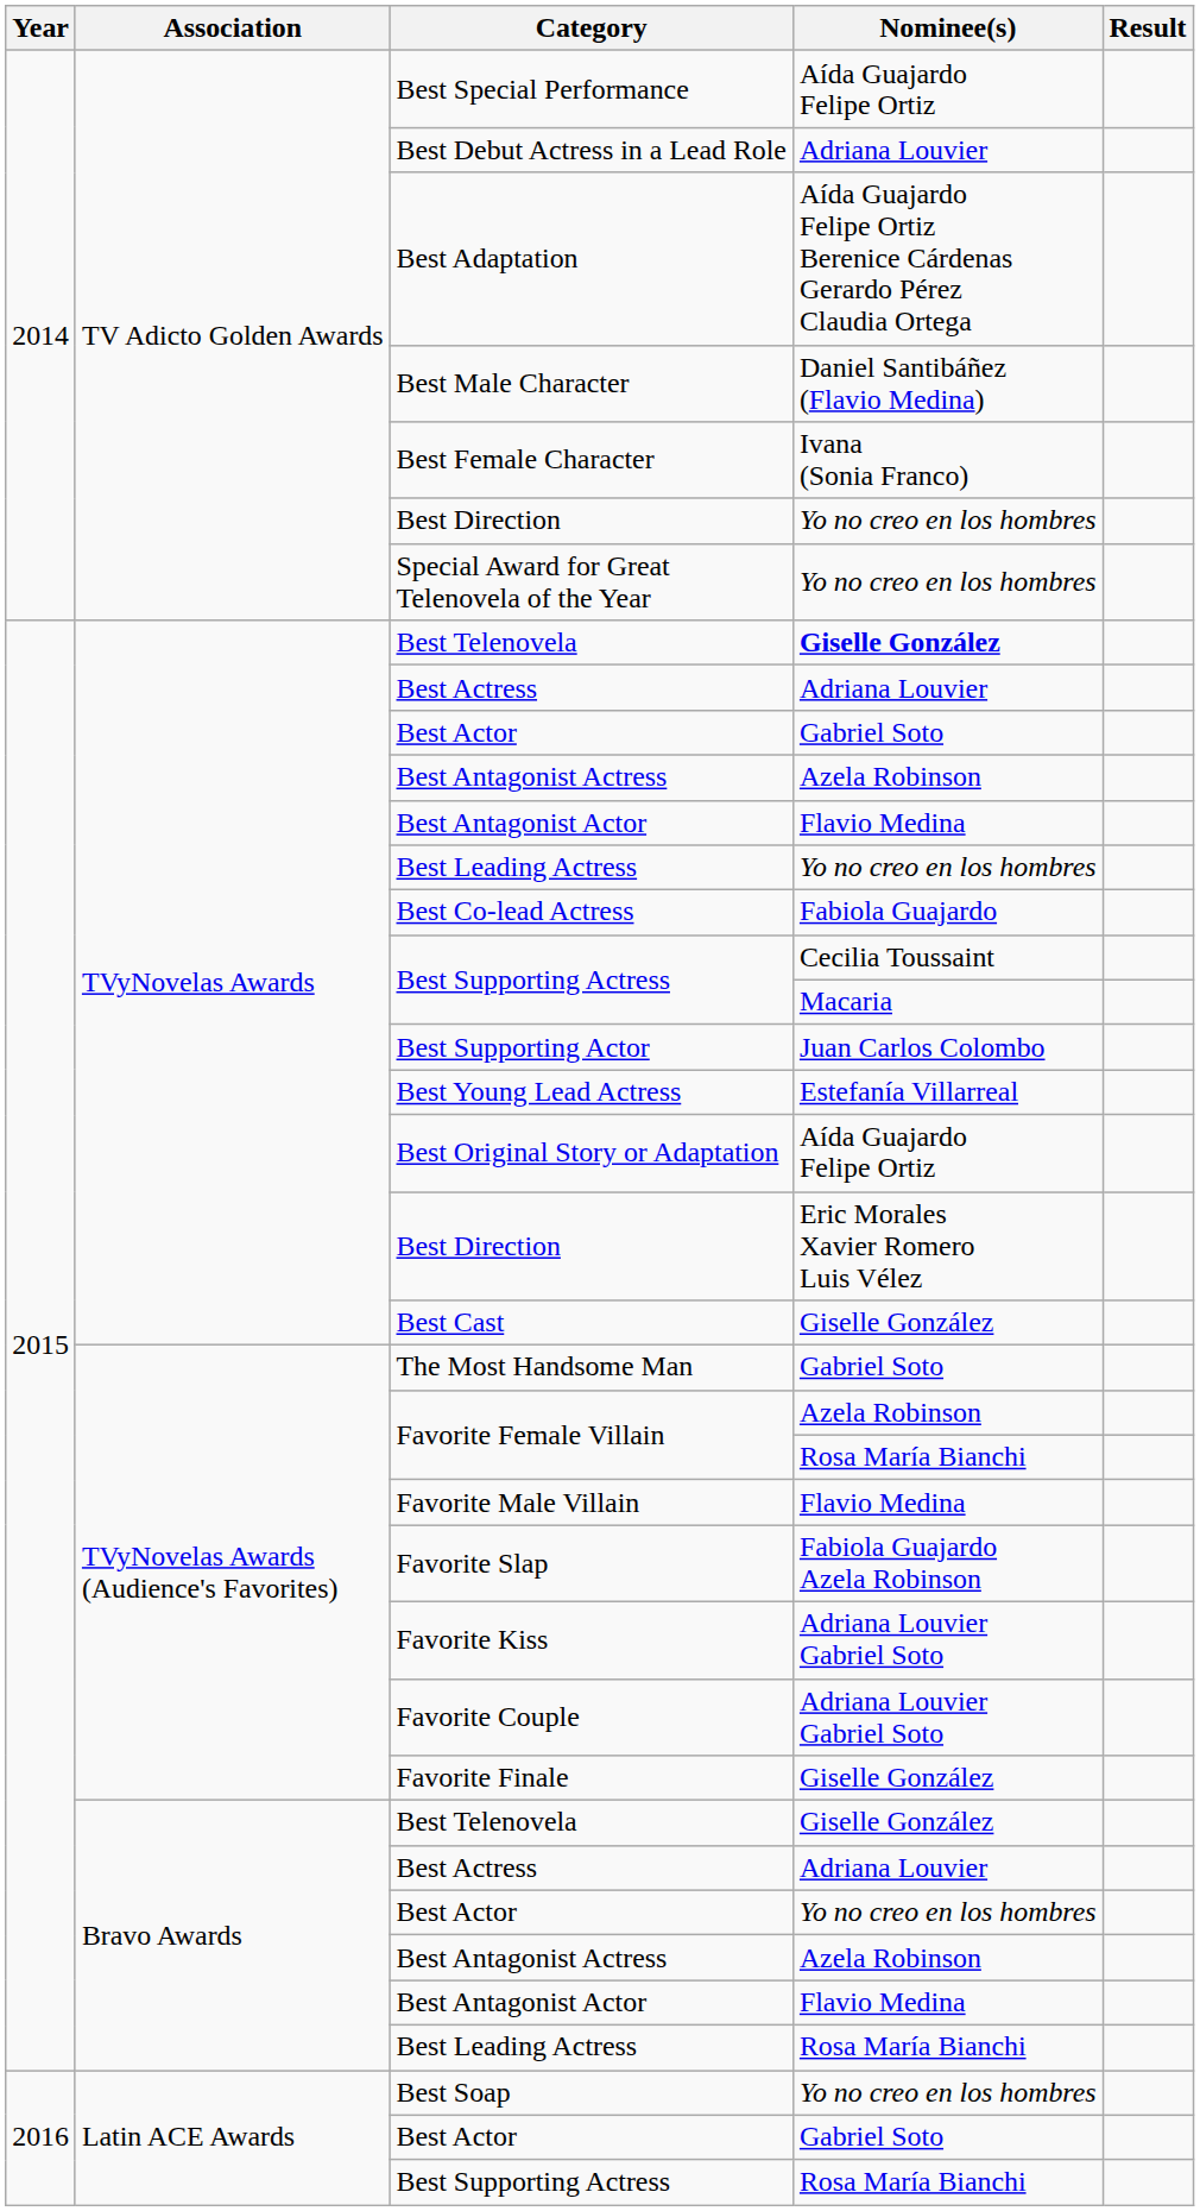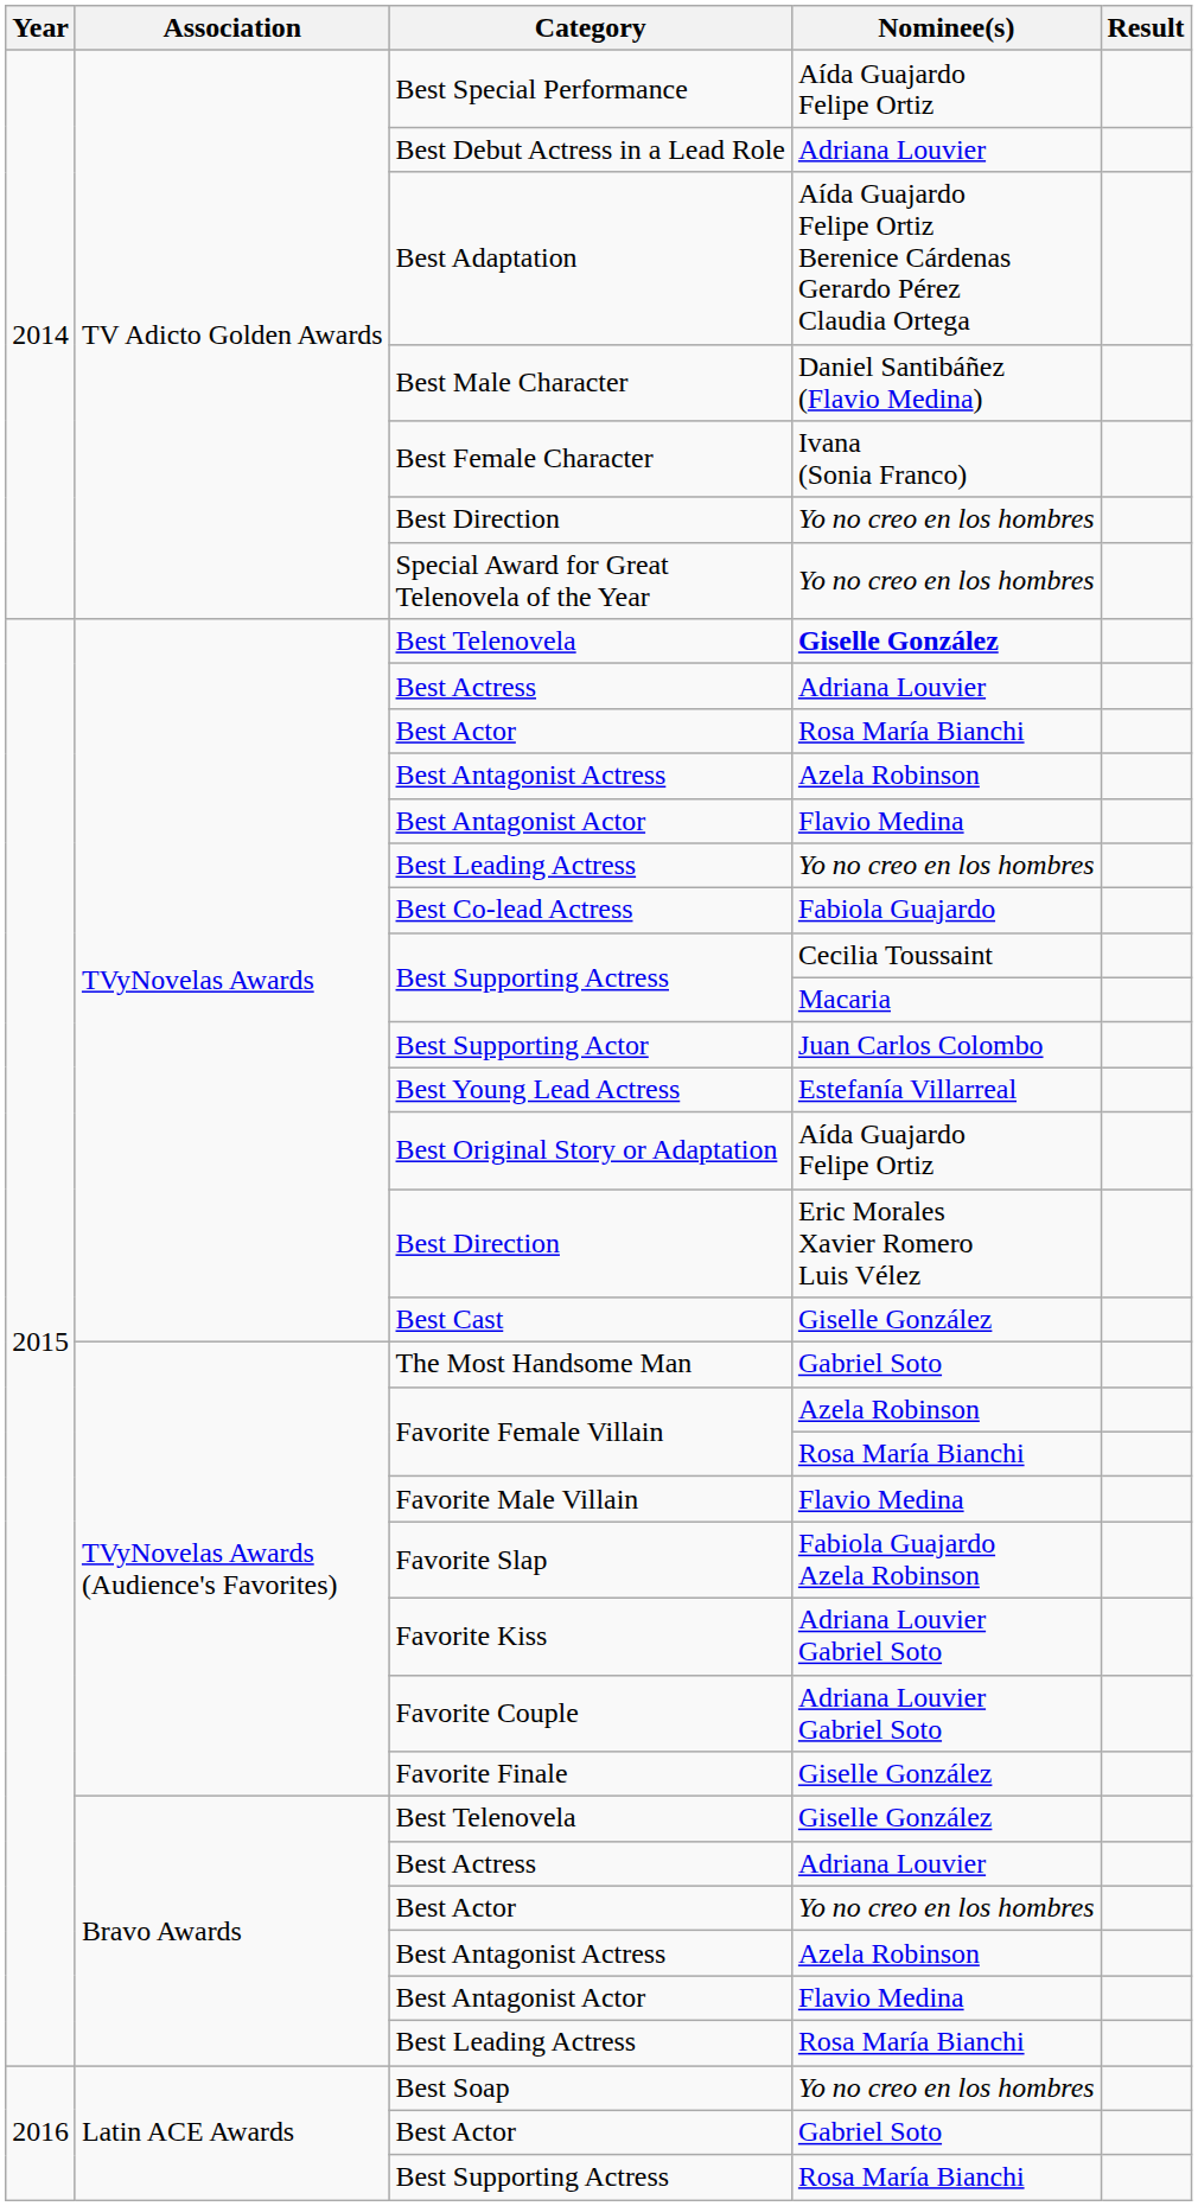TVyNovelas Awards / Best Actor | Nominee(s): Gabriel Soto -> Rosa María Bianchi
